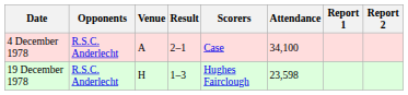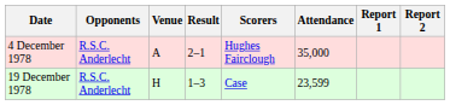4 December 1978 | Scorers: Case -> Hughes Fairclough
4 December 1978 | Attendance: 34,100 -> 35,000
19 December 1978 | Scorers: Hughes Fairclough -> Case
19 December 1978 | Attendance: 23,598 -> 23,599
